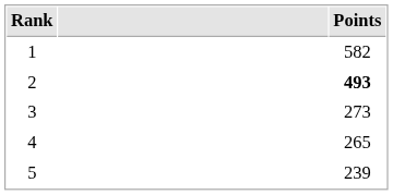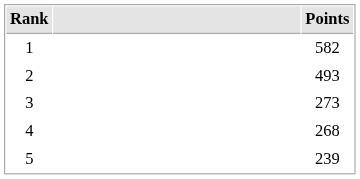2 | Points: bold -> normal
4 | Points: 265 -> 268
